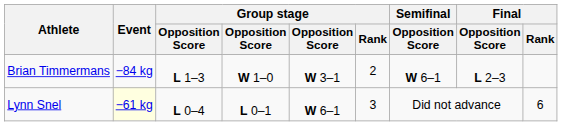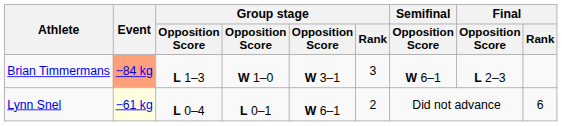Brian Timmermans | Event: no background -> lightsalmon background
Brian Timmermans | Group stage / Rank: 2 -> 3
Lynn Snel | Group stage / Rank: 3 -> 2
